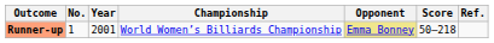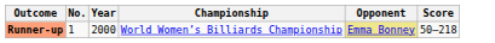- column: Ref.
Runner-up | Year: 2001 -> 2000
